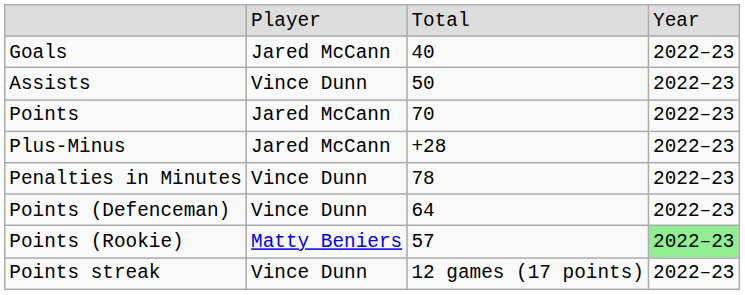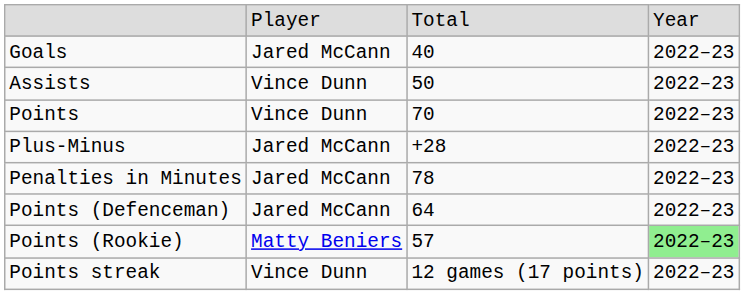Points | column 2: Jared McCann -> Vince Dunn
Penalties in Minutes | column 2: Vince Dunn -> Jared McCann
Points (Defenceman) | column 2: Vince Dunn -> Jared McCann
